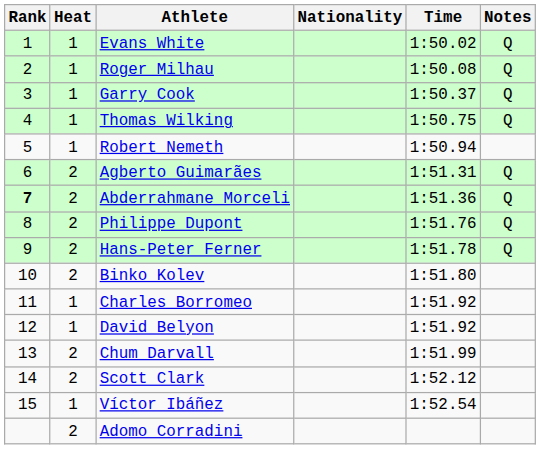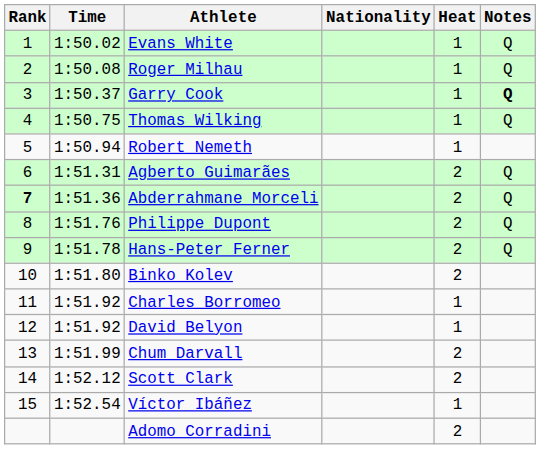columns swapped: Heat <-> Time
Garry Cook | Notes: normal -> bold
